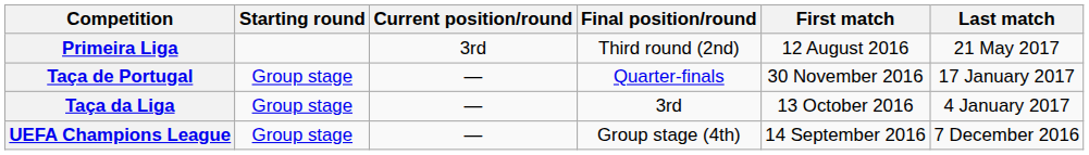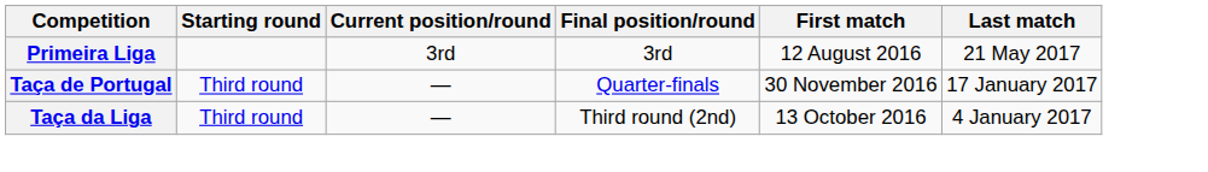Primeira Liga | Final position/round: Third round (2nd) -> 3rd
Taça de Portugal | Starting round: Group stage -> Third round
Taça da Liga | Starting round: Group stage -> Third round
Taça da Liga | Final position/round: 3rd -> Third round (2nd)
- row: UEFA Champions League | Group stage | — | Group stage (4th) | 14 September 2016 | 7 December 2016
